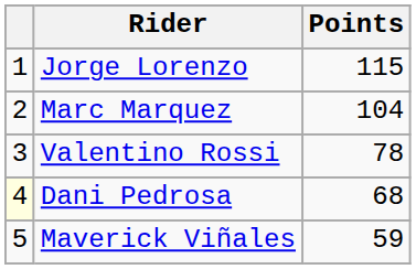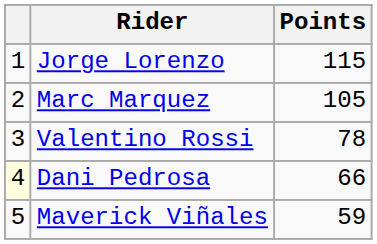Marc Marquez | Points: 104 -> 105
Dani Pedrosa | Points: 68 -> 66
